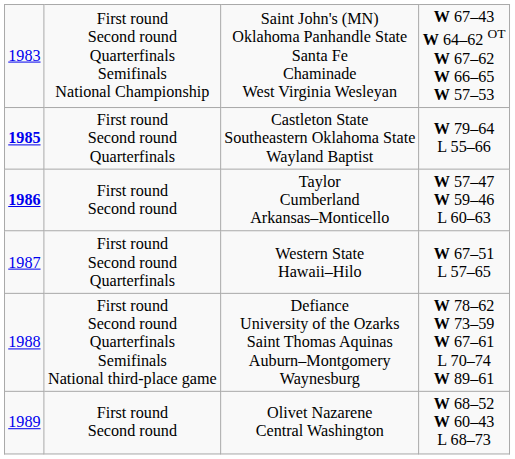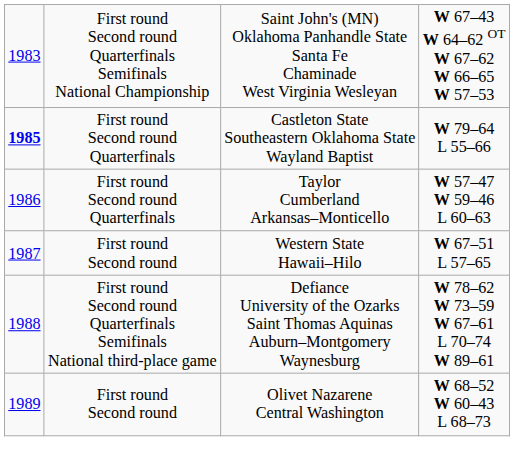Taylor Cumberland Arkansas–Monticello | column 1: bold -> normal
Taylor Cumberland Arkansas–Monticello | column 2: First round Second round -> First round Second round Quarterfinals
Western State Hawaii–Hilo | column 2: First round Second round Quarterfinals -> First round Second round
